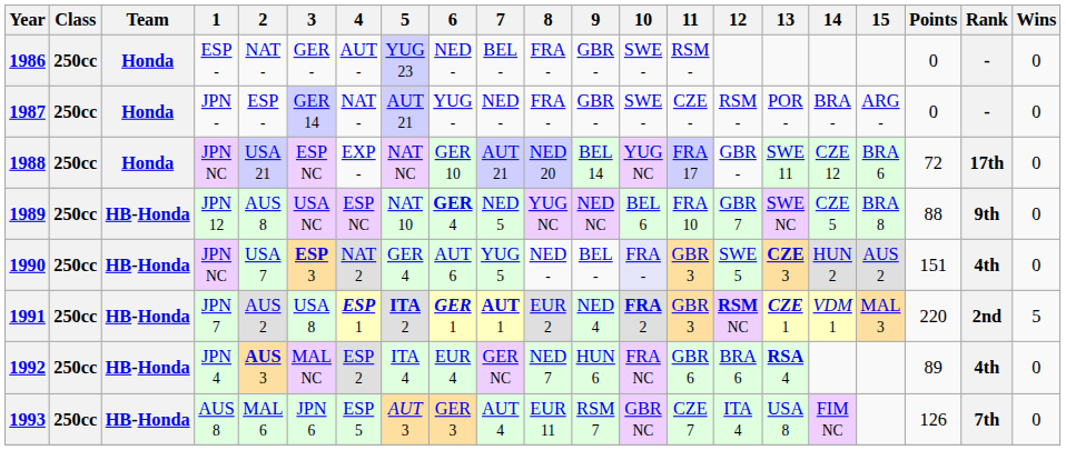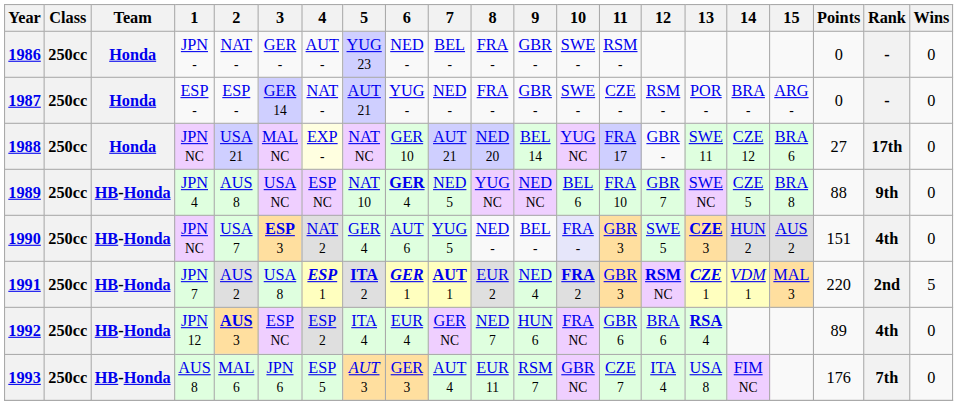1986 | 1: ESP - -> JPN -
1987 | 1: JPN - -> ESP -
1988 | 3: ESP NC -> MAL NC
1988 | 4: no background -> lightyellow background
1988 | Points: 72 -> 27
1989 | 1: JPN 12 -> JPN 4
1992 | 1: JPN 4 -> JPN 12
1992 | 3: MAL NC -> ESP NC
1993 | Points: 126 -> 176
